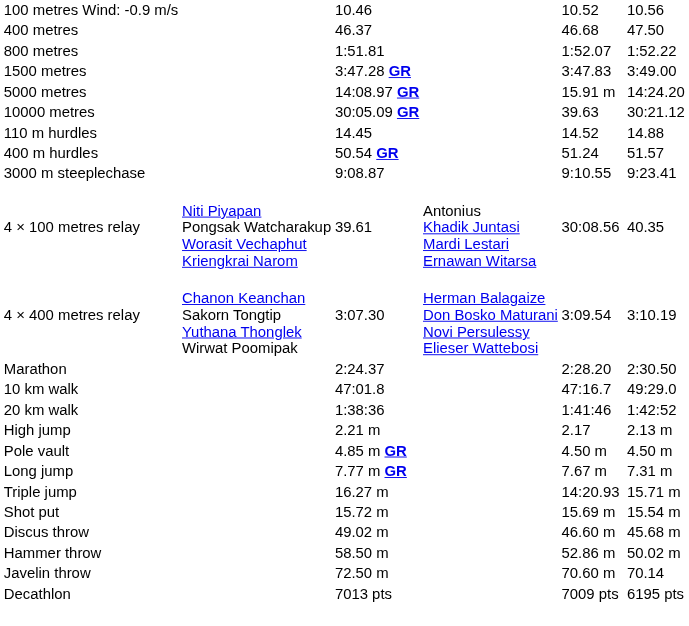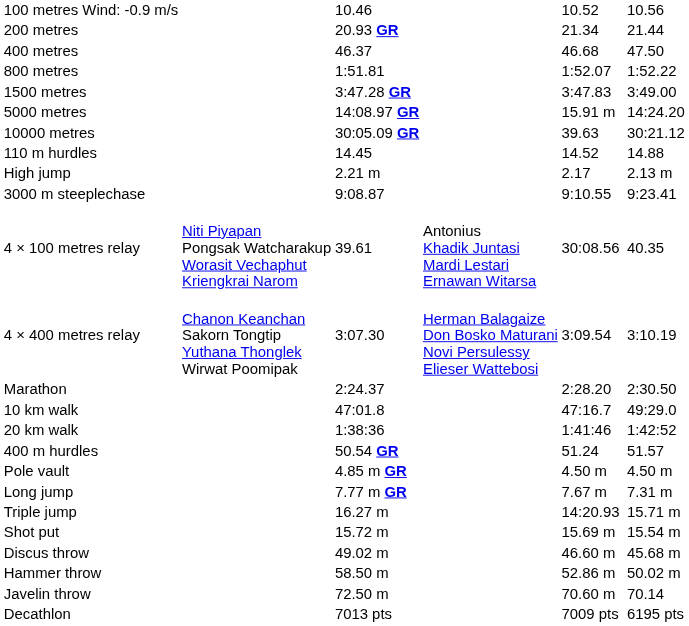+ row: 200 metres | 20.93 GR | 21.34 | 21.44
rows swapped: 400 m hurdles <-> High jump
